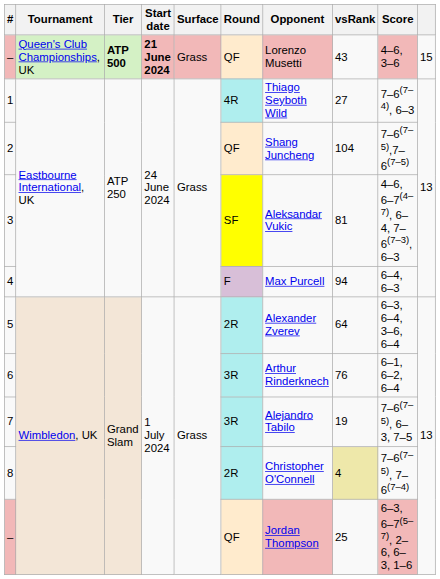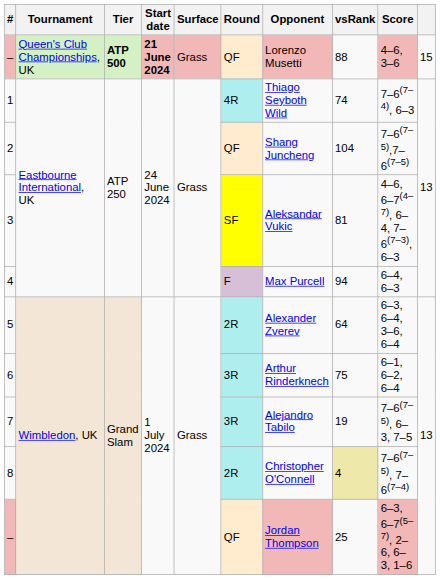– / Queen's Club Championships, UK | vsRank: 43 -> 88
1 | vsRank: 27 -> 74
6 | vsRank: 76 -> 75
